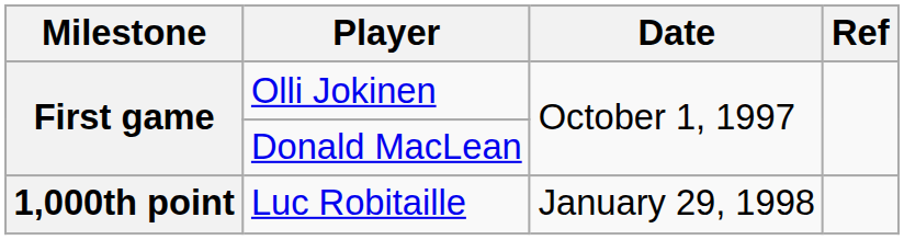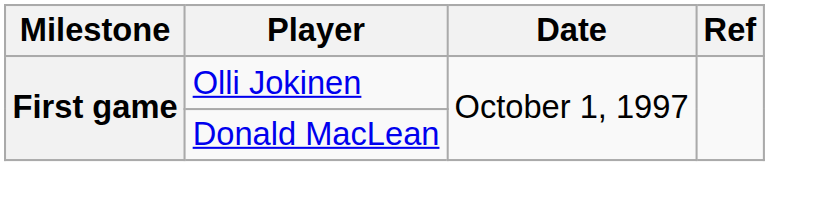- row: 1,000th point | Luc Robitaille | January 29, 1998
